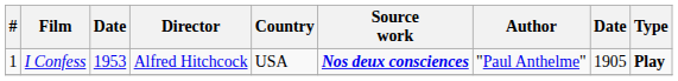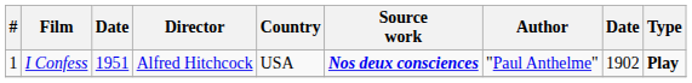I Confess | column 3: 1953 -> 1951
I Confess | column 8: 1905 -> 1902
